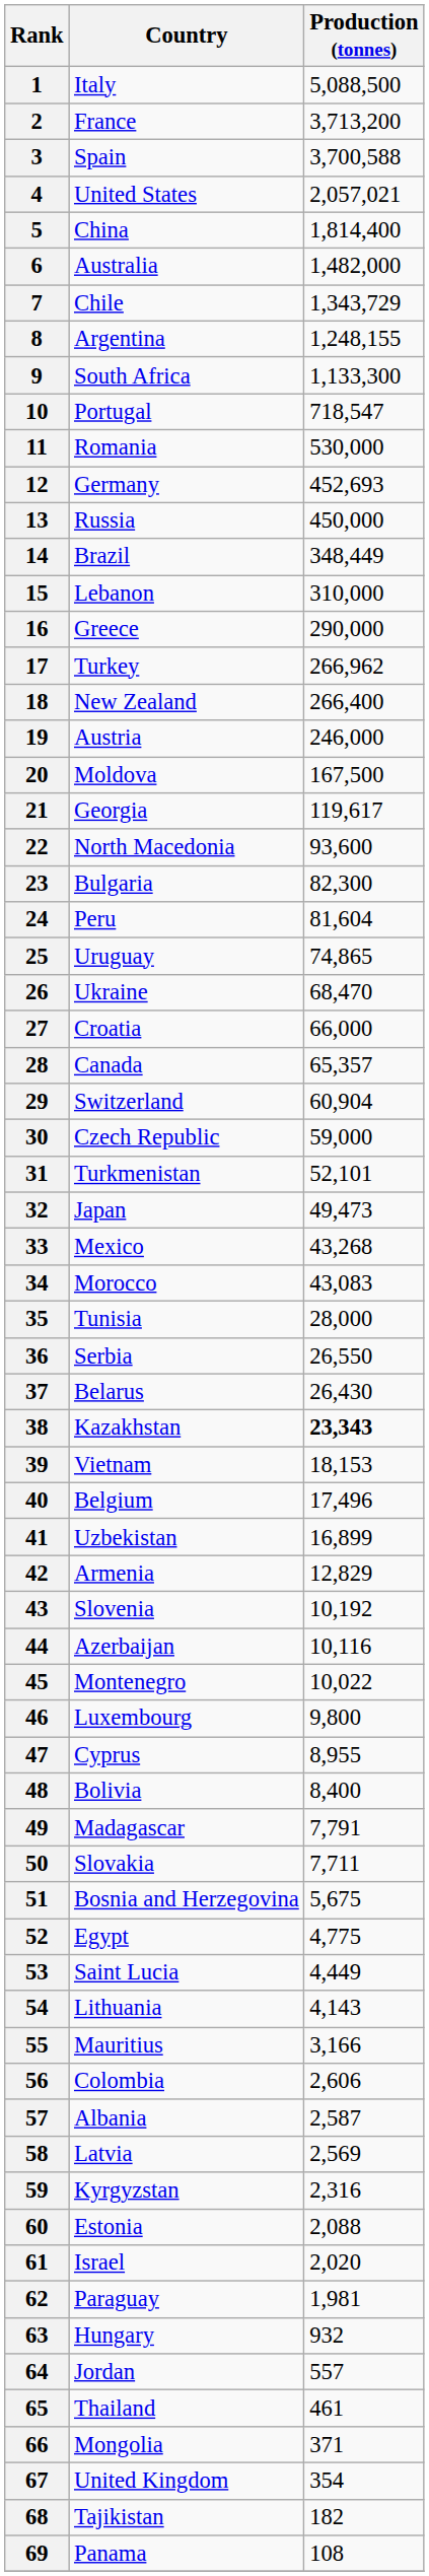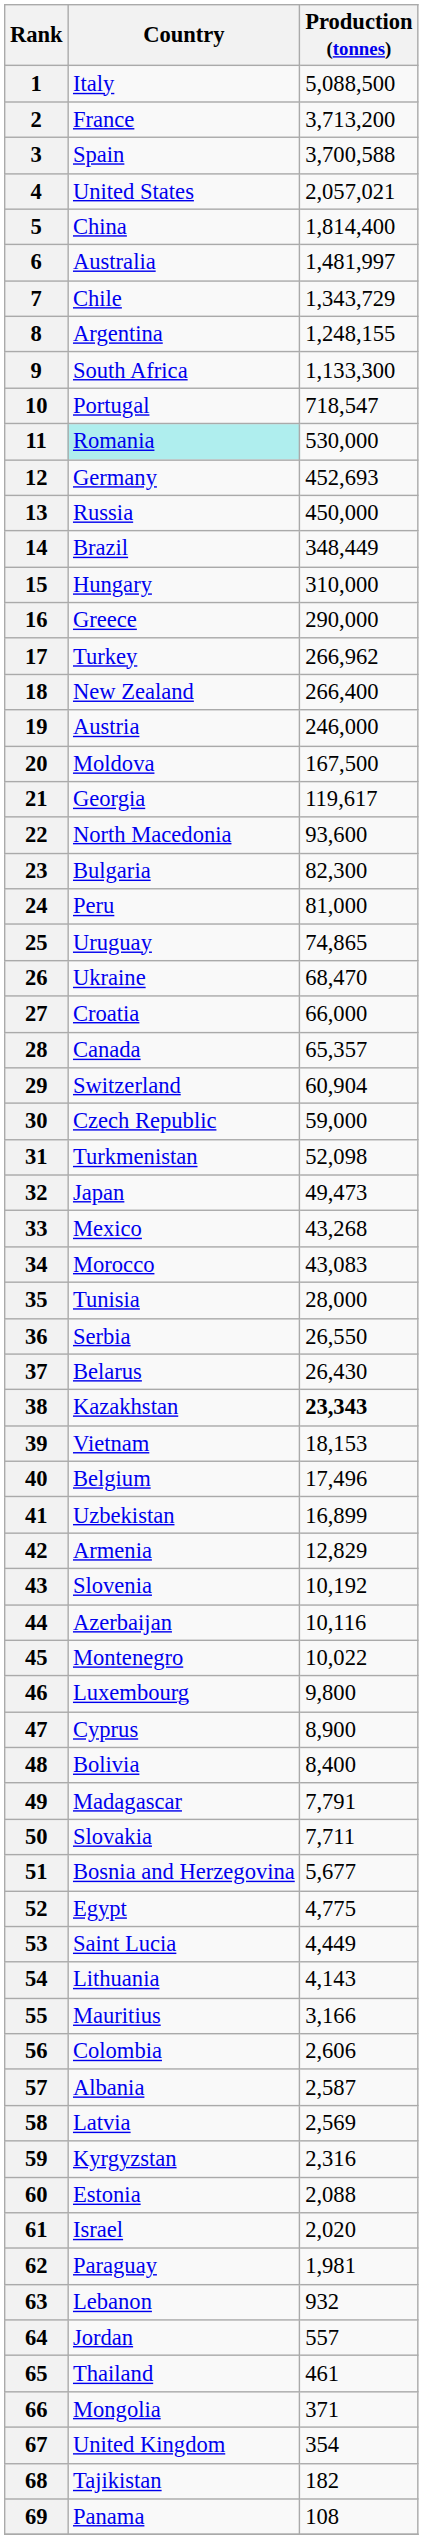6 | Production (tonnes): 1,482,000 -> 1,481,997
11 | Country: no background -> paleturquoise background
15 | Country: Lebanon -> Hungary
24 | Production (tonnes): 81,604 -> 81,000
31 | Production (tonnes): 52,101 -> 52,098
47 | Production (tonnes): 8,955 -> 8,900
51 | Production (tonnes): 5,675 -> 5,677
63 | Country: Hungary -> Lebanon
